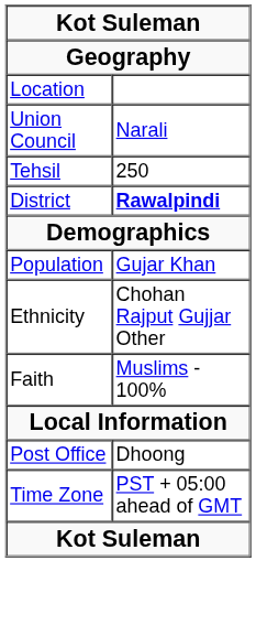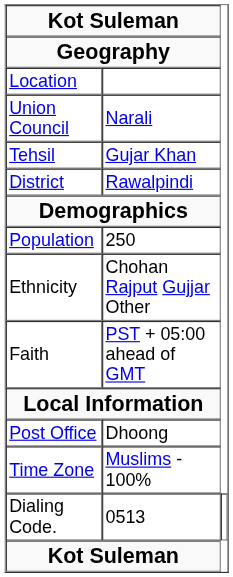Tehsil | column 2: 250 -> Gujar Khan
District | column 2: bold -> normal
Population | column 2: Gujar Khan -> 250
Faith | column 2: Muslims - 100% -> PST + 05:00 ahead of GMT
Time Zone | column 2: PST + 05:00 ahead of GMT -> Muslims - 100%
+ row: Dialing Code. | 0513
